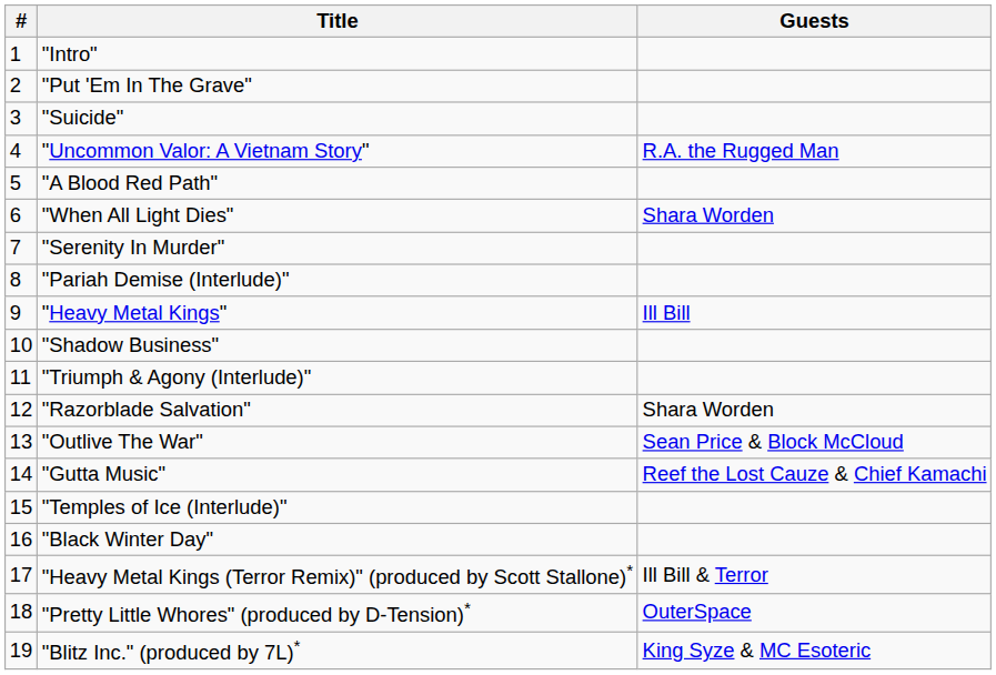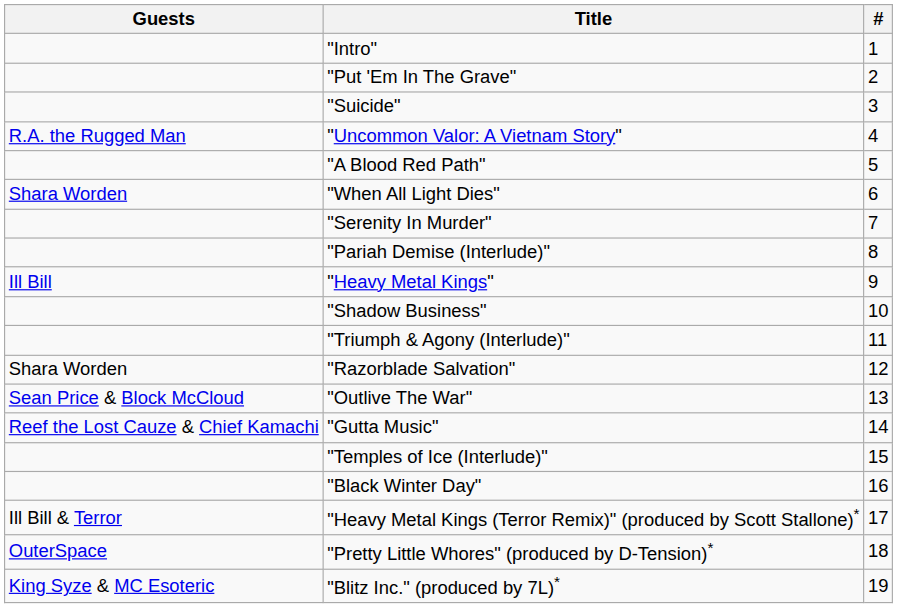columns swapped: # <-> Guests
